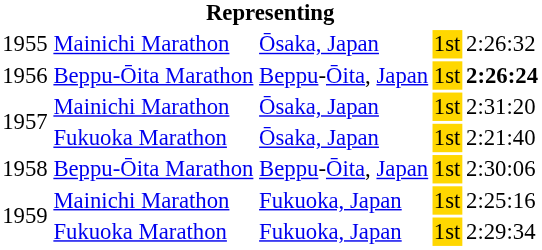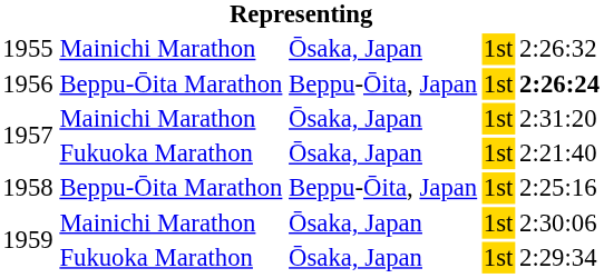1958 | column 5: 2:30:06 -> 2:25:16
1959 / Mainichi Marathon | column 3: Fukuoka, Japan -> Ōsaka, Japan
1959 / Mainichi Marathon | column 5: 2:25:16 -> 2:30:06
1959 / Fukuoka Marathon | column 3: Fukuoka, Japan -> Ōsaka, Japan
